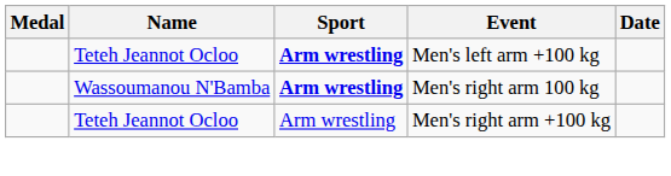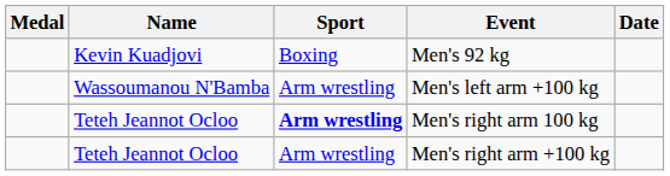+ row: Kevin Kuadjovi | Boxing | Men's 92 kg
Men's left arm +100 kg | Name: Teteh Jeannot Ocloo -> Wassoumanou N'Bamba
Men's left arm +100 kg | Sport: bold -> normal
Men's right arm 100 kg | Name: Wassoumanou N'Bamba -> Teteh Jeannot Ocloo
